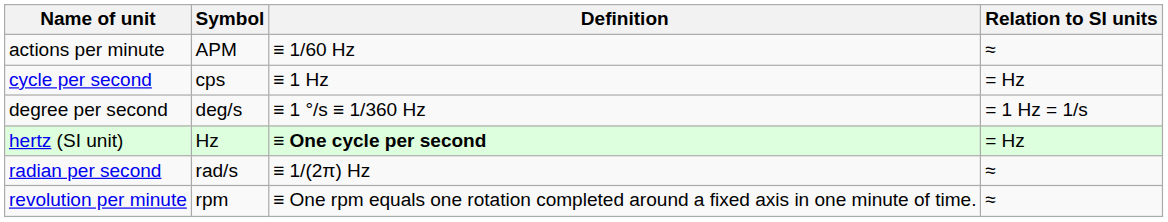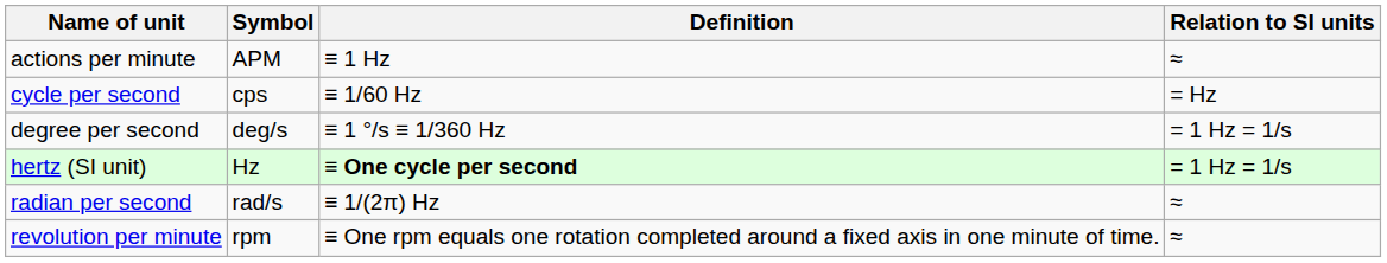actions per minute | Definition: ≡ 1/60 Hz -> ≡ 1 Hz
cycle per second | Definition: ≡ 1 Hz -> ≡ 1/60 Hz
hertz (SI unit) | Relation to SI units: = Hz -> = 1 Hz = 1/s
